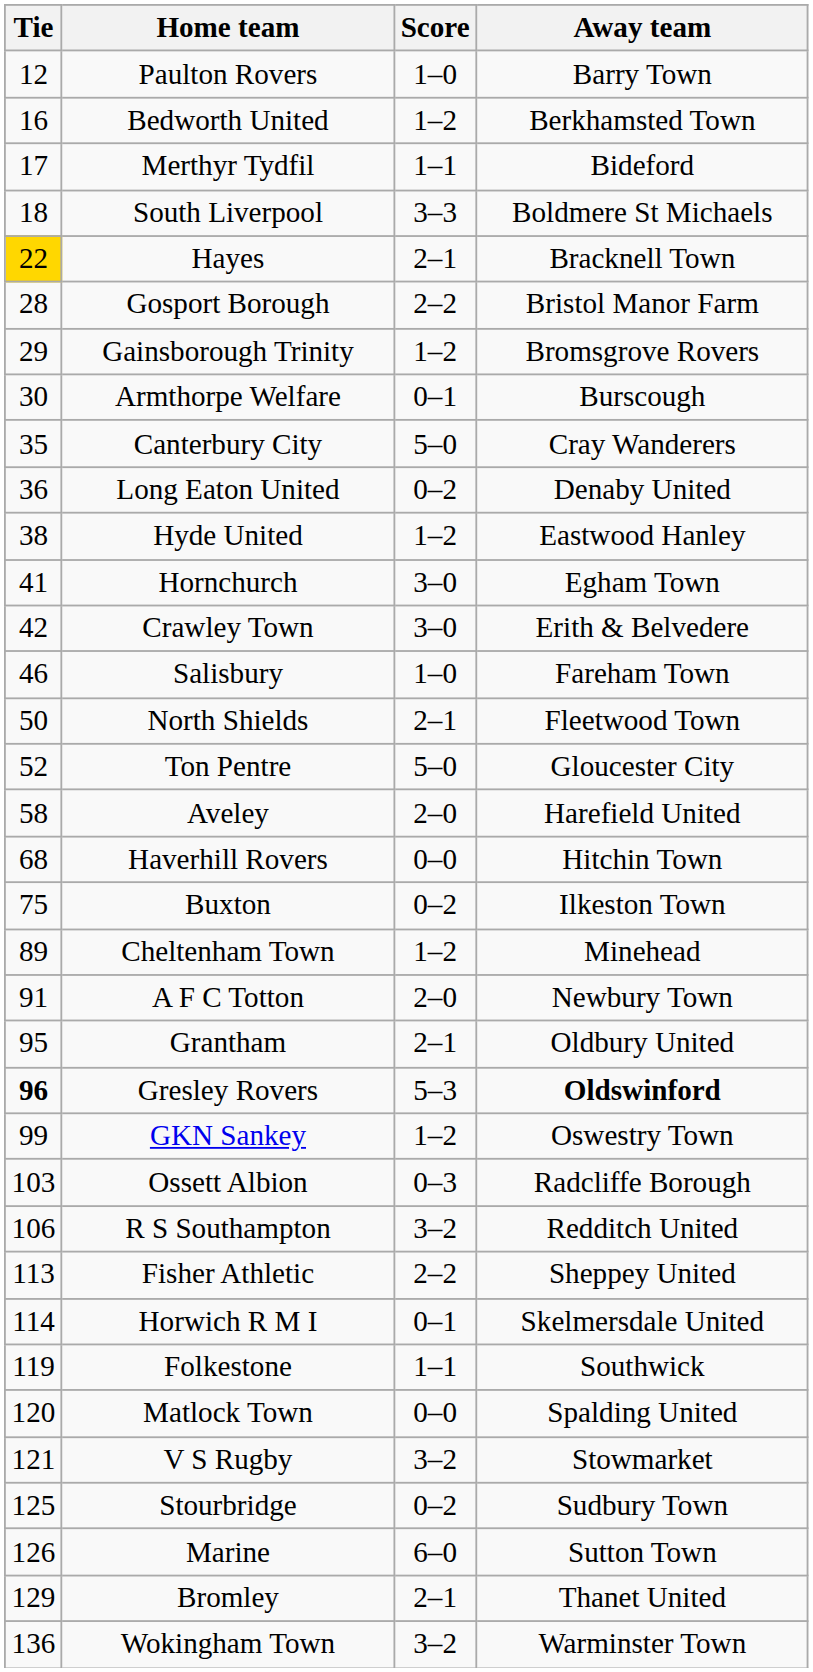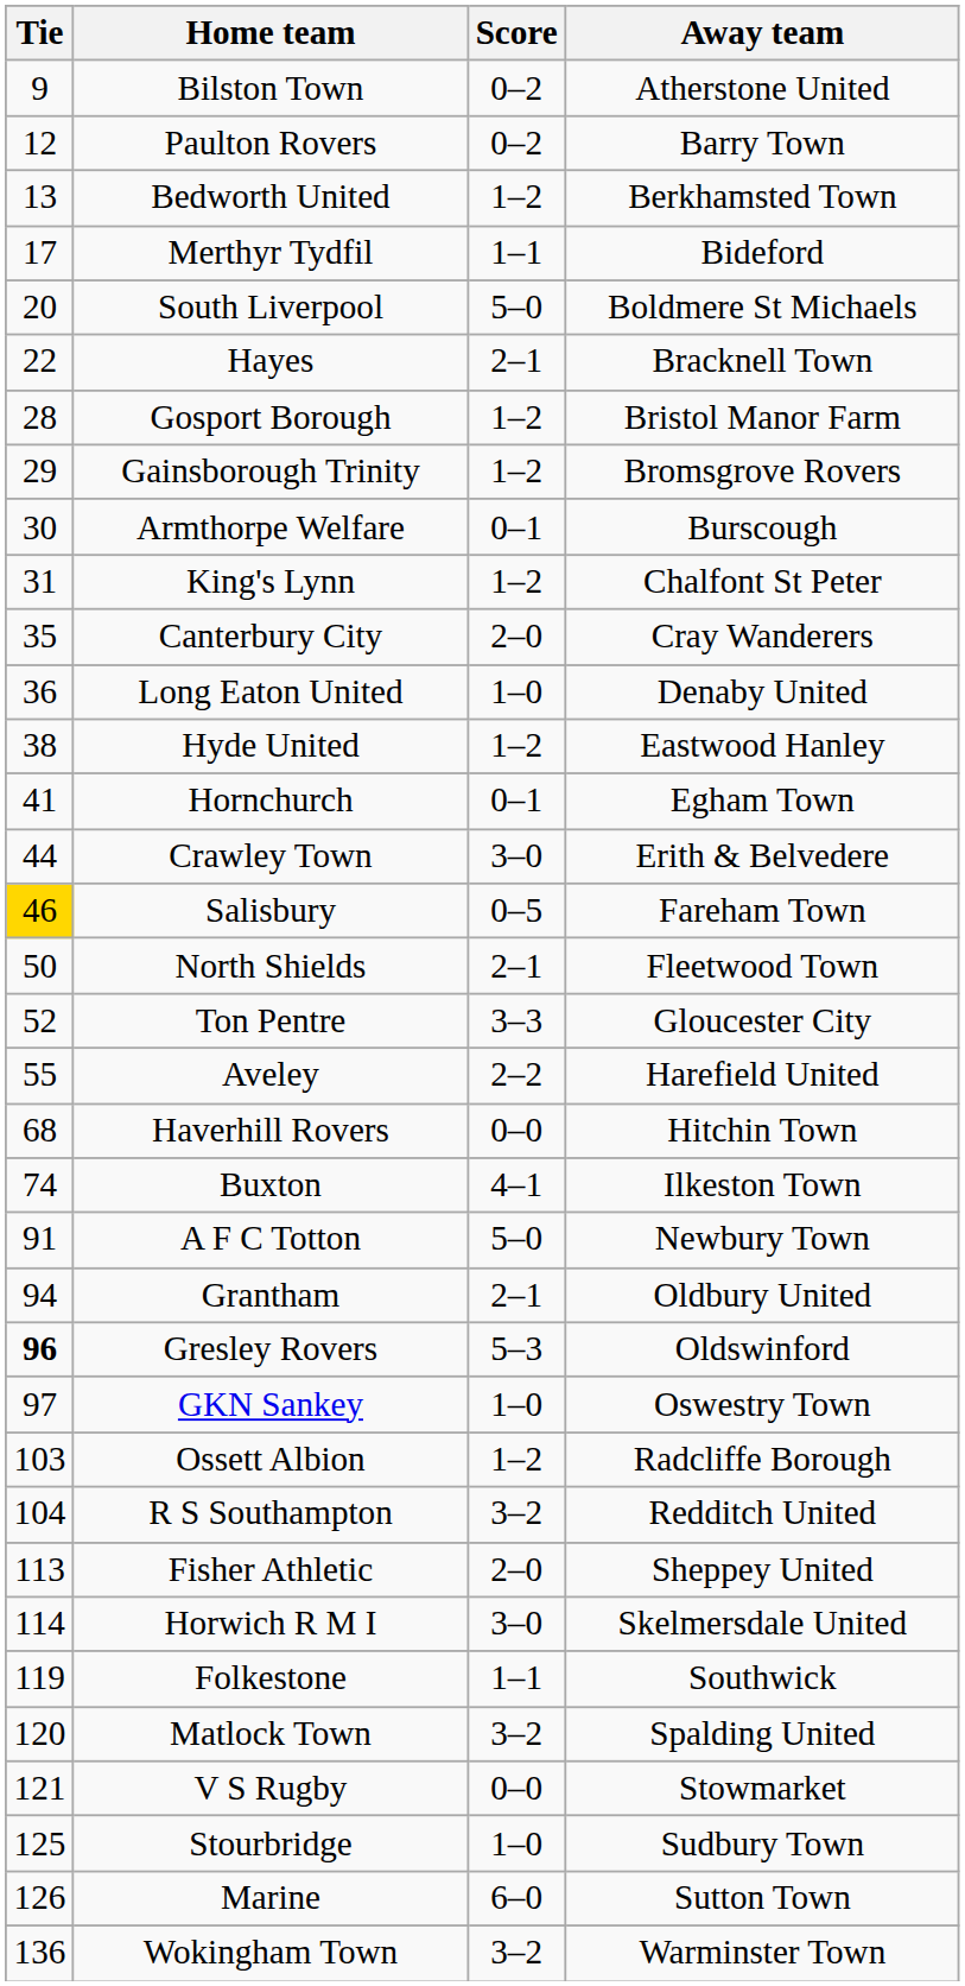+ row: 9 | Bilston Town | 0–2 | Atherstone United
Paulton Rovers | Score: 1–0 -> 0–2
Bedworth United | Tie: 16 -> 13
South Liverpool | Tie: 18 -> 20
South Liverpool | Score: 3–3 -> 5–0
Hayes | Tie: gold background -> no background
Gosport Borough | Score: 2–2 -> 1–2
+ row: 31 | King's Lynn | 1–2 | Chalfont St Peter
Canterbury City | Score: 5–0 -> 2–0
Long Eaton United | Score: 0–2 -> 1–0
Hornchurch | Score: 3–0 -> 0–1
Crawley Town | Tie: 42 -> 44
Salisbury | Tie: no background -> gold background
Salisbury | Score: 1–0 -> 0–5
Ton Pentre | Score: 5–0 -> 3–3
Aveley | Tie: 58 -> 55
Aveley | Score: 2–0 -> 2–2
Buxton | Tie: 75 -> 74
Buxton | Score: 0–2 -> 4–1
- row: 89 | Cheltenham Town | 1–2 | Minehead
A F C Totton | Score: 2–0 -> 5–0
Grantham | Tie: 95 -> 94
Gresley Rovers | Away team: bold -> normal
GKN Sankey | Tie: 99 -> 97
GKN Sankey | Score: 1–2 -> 1–0
Ossett Albion | Score: 0–3 -> 1–2
R S Southampton | Tie: 106 -> 104
Fisher Athletic | Score: 2–2 -> 2–0
Horwich R M I | Score: 0–1 -> 3–0
Matlock Town | Score: 0–0 -> 3–2
V S Rugby | Score: 3–2 -> 0–0
Stourbridge | Score: 0–2 -> 1–0
- row: 129 | Bromley | 2–1 | Thanet United
